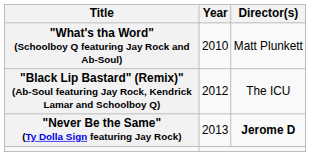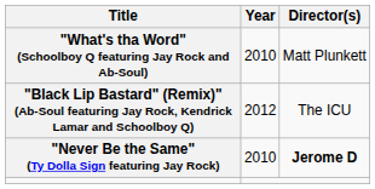"Never Be the Same" (Ty Dolla Sign featuring Jay Rock) | Year: 2013 -> 2010
